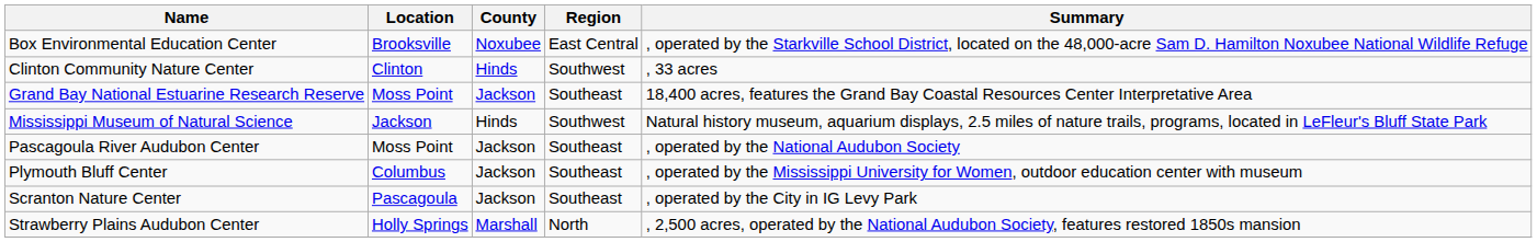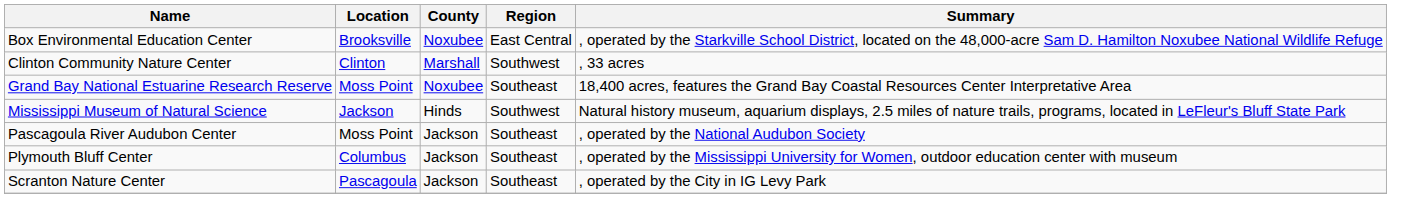Clinton Community Nature Center | County: Hinds -> Marshall
Grand Bay National Estuarine Research Reserve | County: Jackson -> Noxubee
- row: Strawberry Plains Audubon Center | Holly Springs | Marshall | North | , 2,500 acres, operated by the National Audubon Society, features restored 1850s mansion
